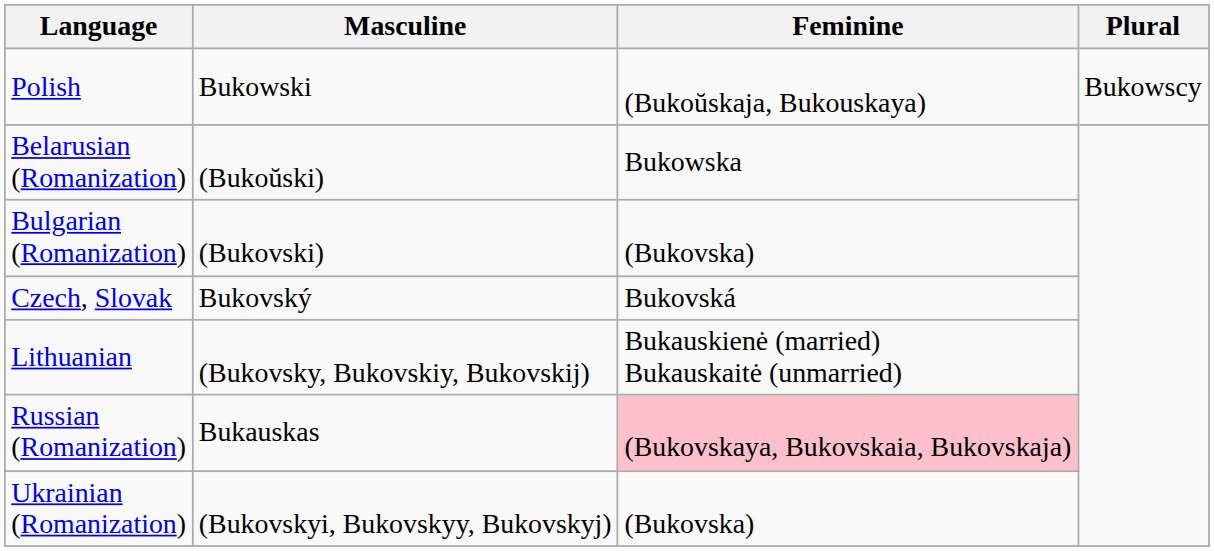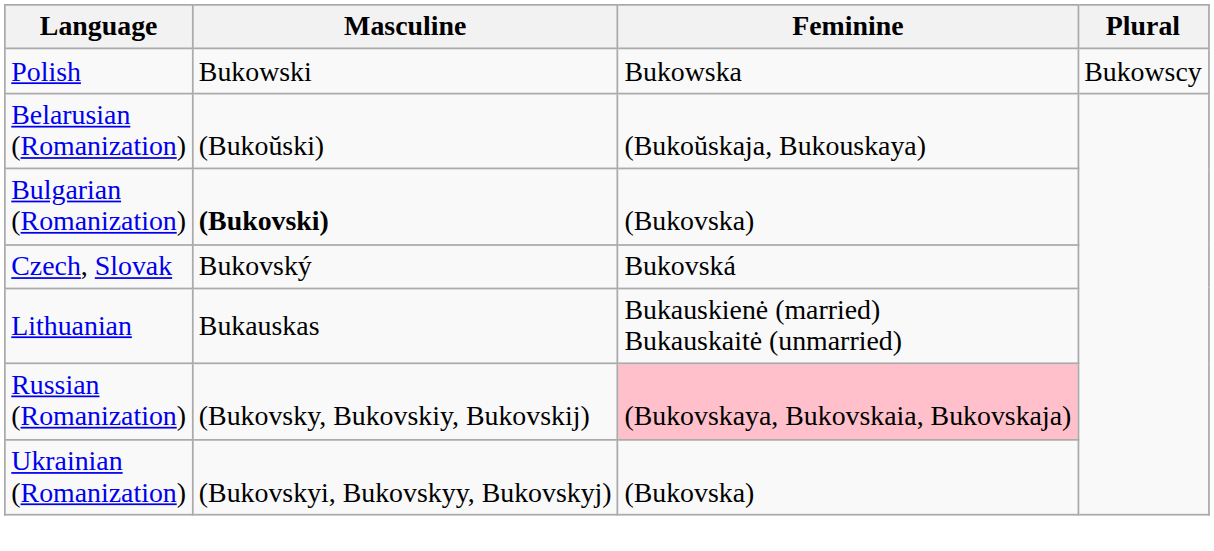Polish | Feminine: (Bukoŭskaja, Bukouskaya) -> Bukowska
Belarusian (Romanization) | Feminine: Bukowska -> (Bukoŭskaja, Bukouskaya)
Bulgarian (Romanization) | Masculine: normal -> bold
Lithuanian | Masculine: (Bukovsky, Bukovskiy, Bukovskij) -> Bukauskas
Russian (Romanization) | Masculine: Bukauskas -> (Bukovsky, Bukovskiy, Bukovskij)
